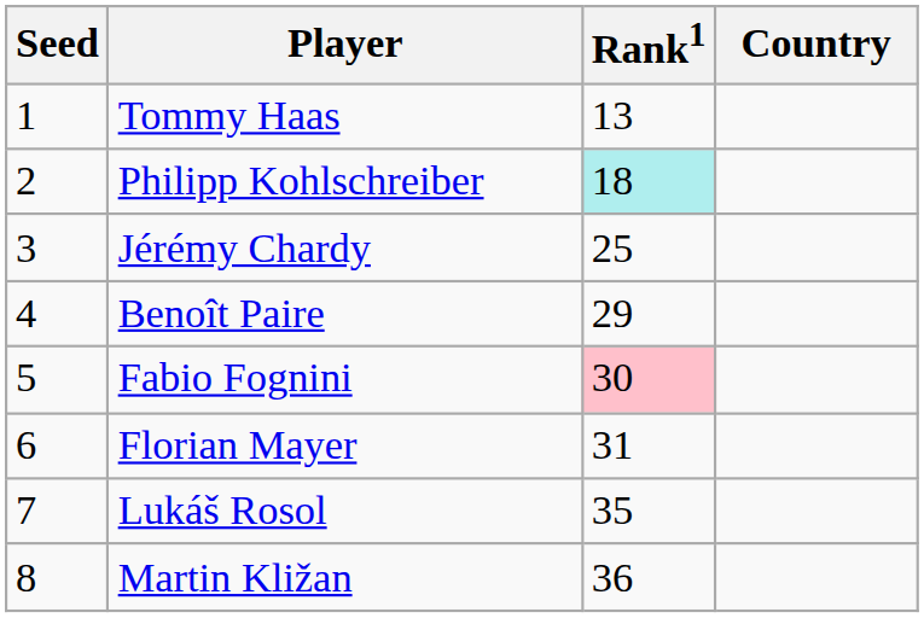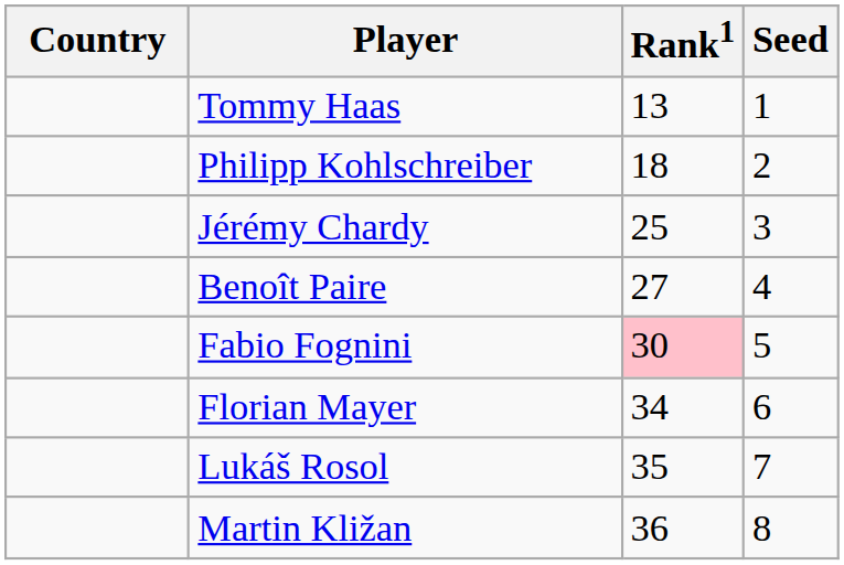columns swapped: Country <-> Seed
Philipp Kohlschreiber | Rank1: paleturquoise background -> no background
Benoît Paire | Rank1: 29 -> 27
Florian Mayer | Rank1: 31 -> 34
